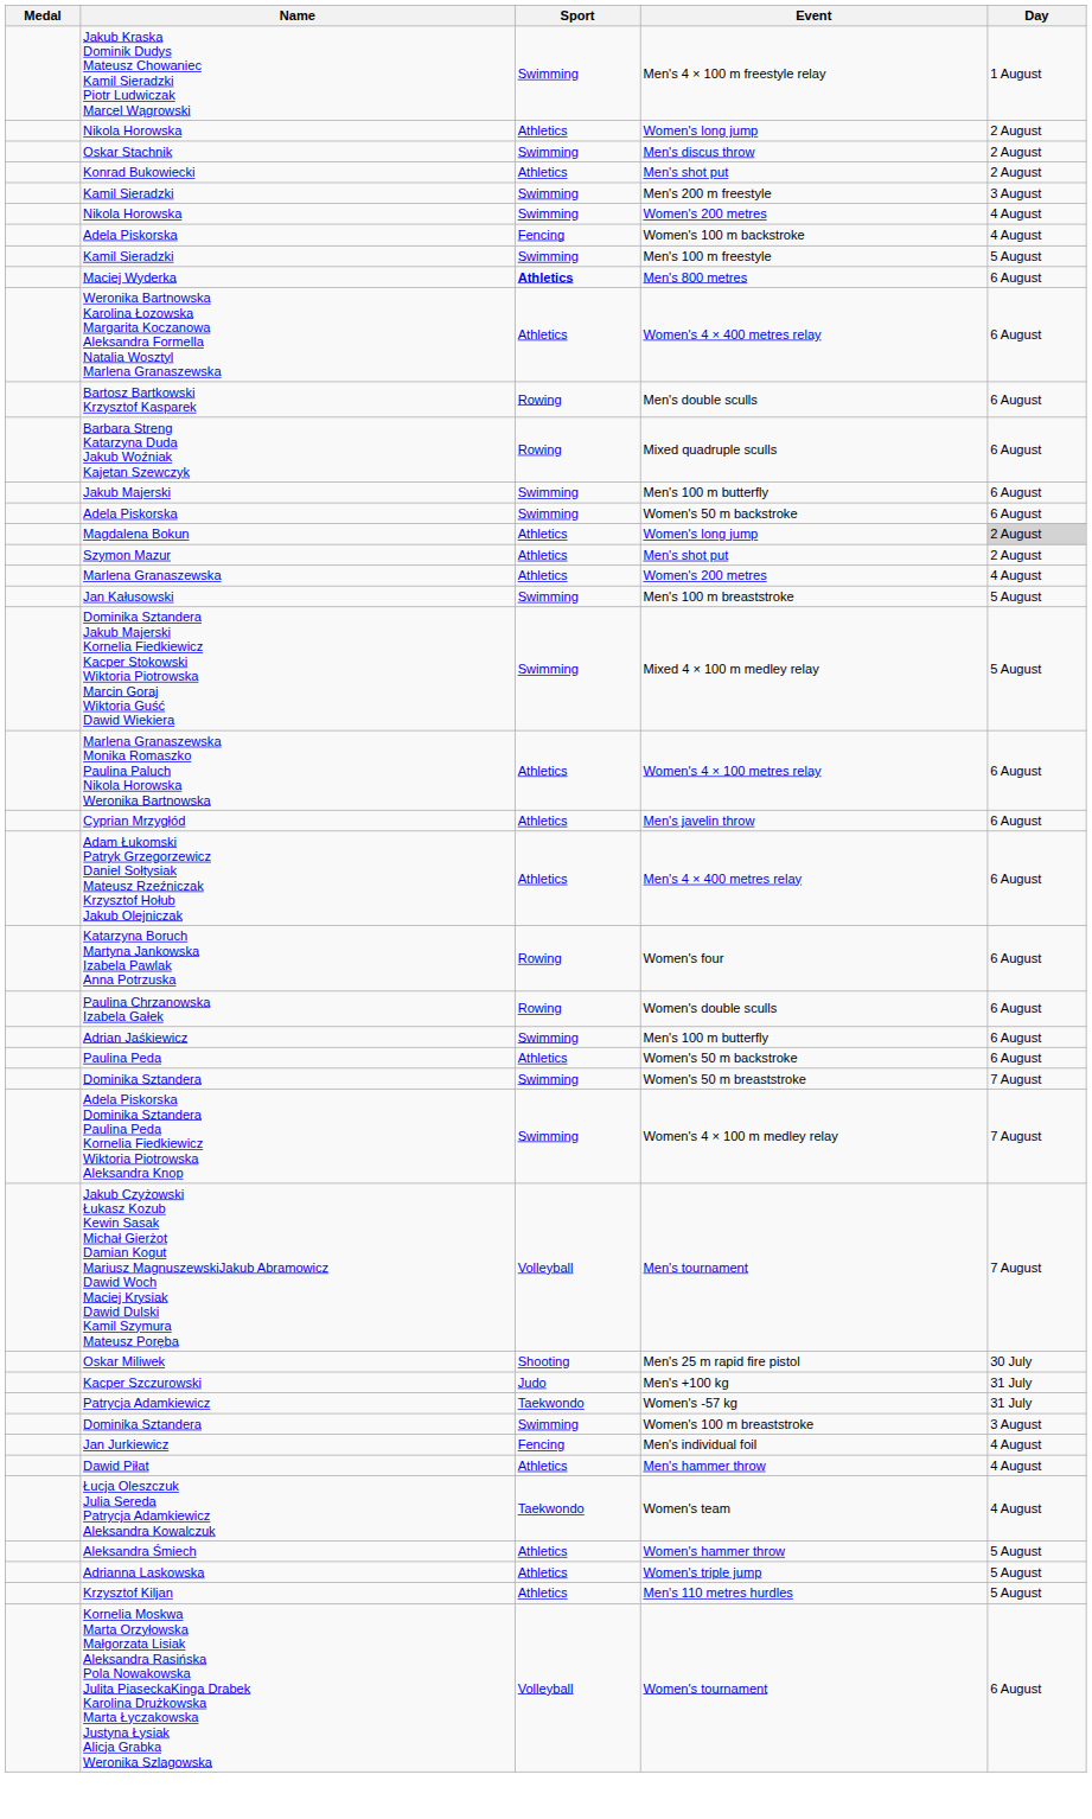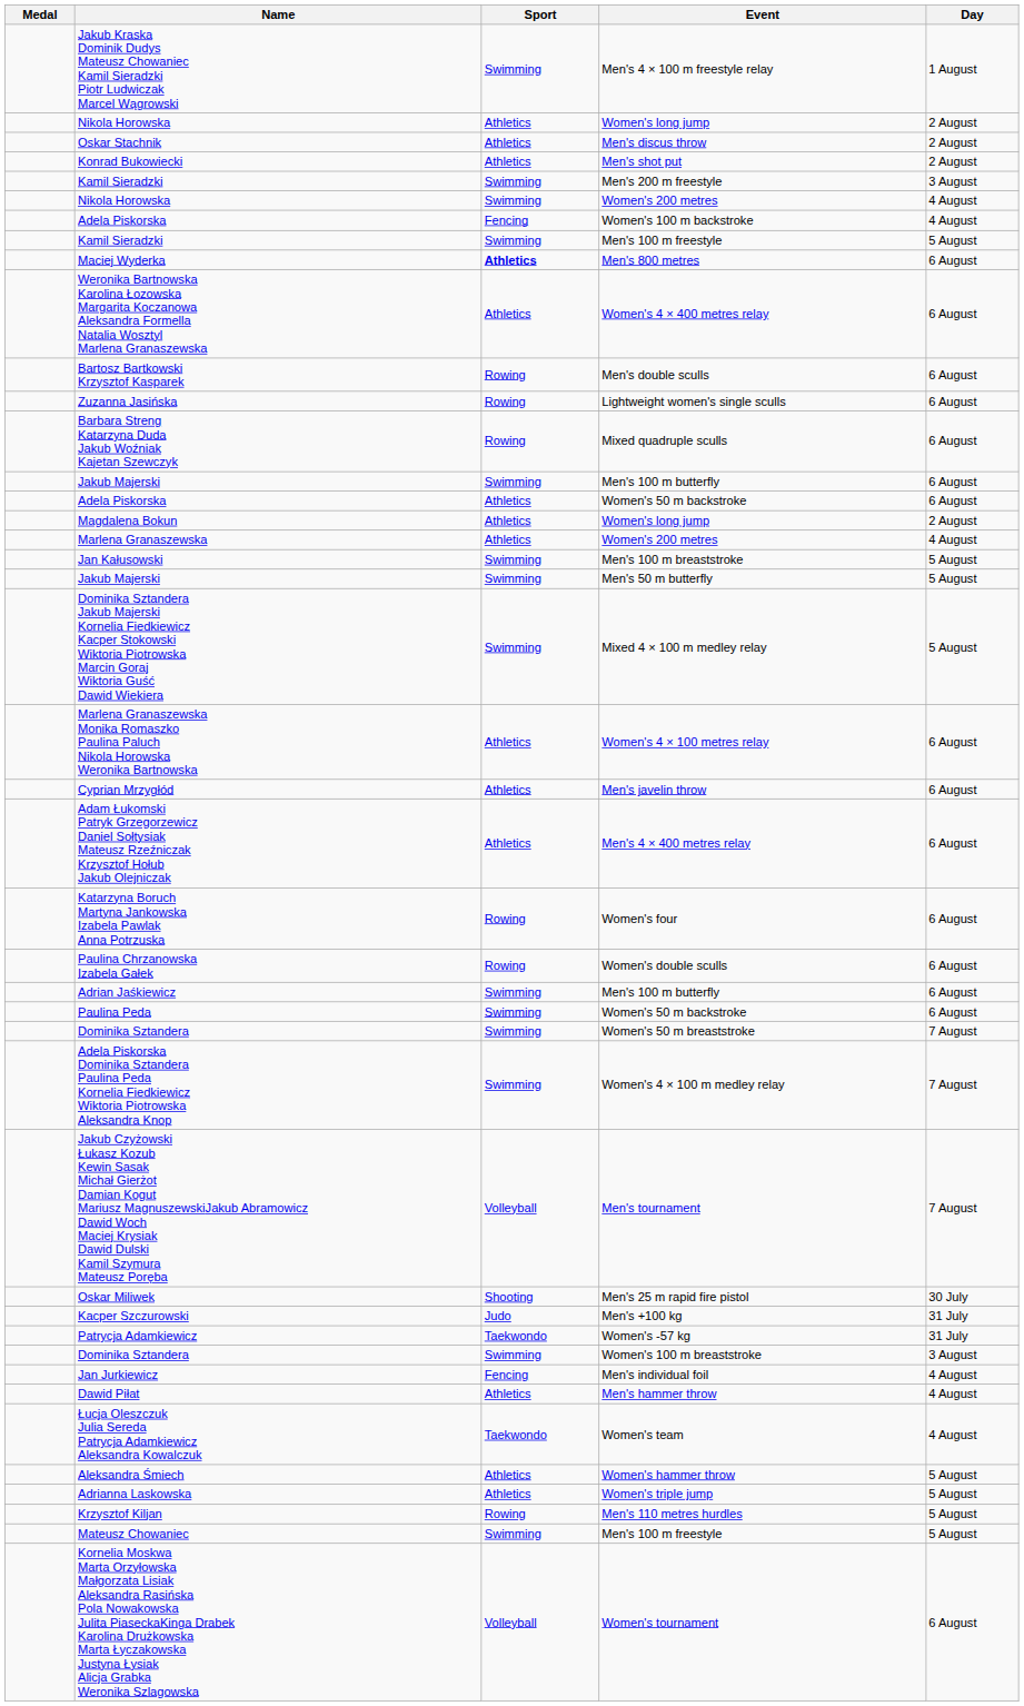Oskar Stachnik | Sport: Swimming -> Athletics
+ row: Zuzanna Jasińska | Rowing | Lightweight women's single sculls | 6 August
Adela Piskorska / Women's 50 m backstroke | Sport: Swimming -> Athletics
Magdalena Bokun | Day: lightgrey background -> no background
- row: Szymon Mazur | Athletics | Men's shot put | 2 August
+ row: Jakub Majerski | Swimming | Men's 50 m butterfly | 5 August
Paulina Peda | Sport: Athletics -> Swimming
Krzysztof Kiljan | Sport: Athletics -> Rowing
+ row: Mateusz Chowaniec | Swimming | Men's 100 m freestyle | 5 August
